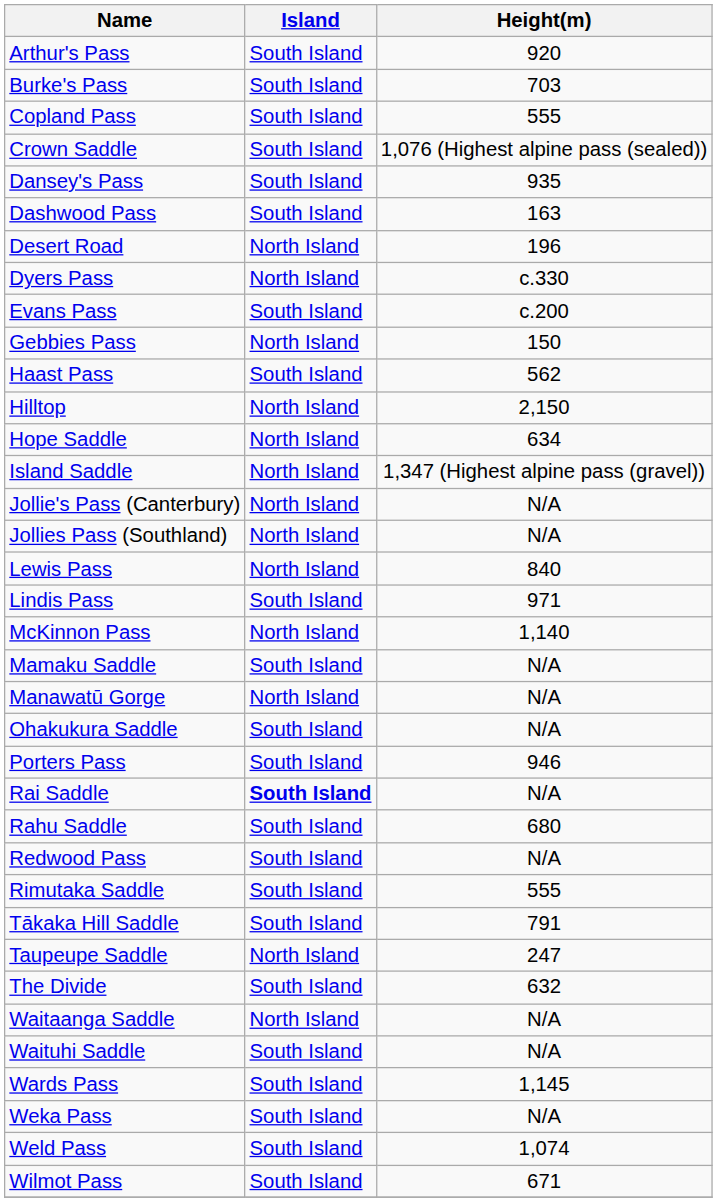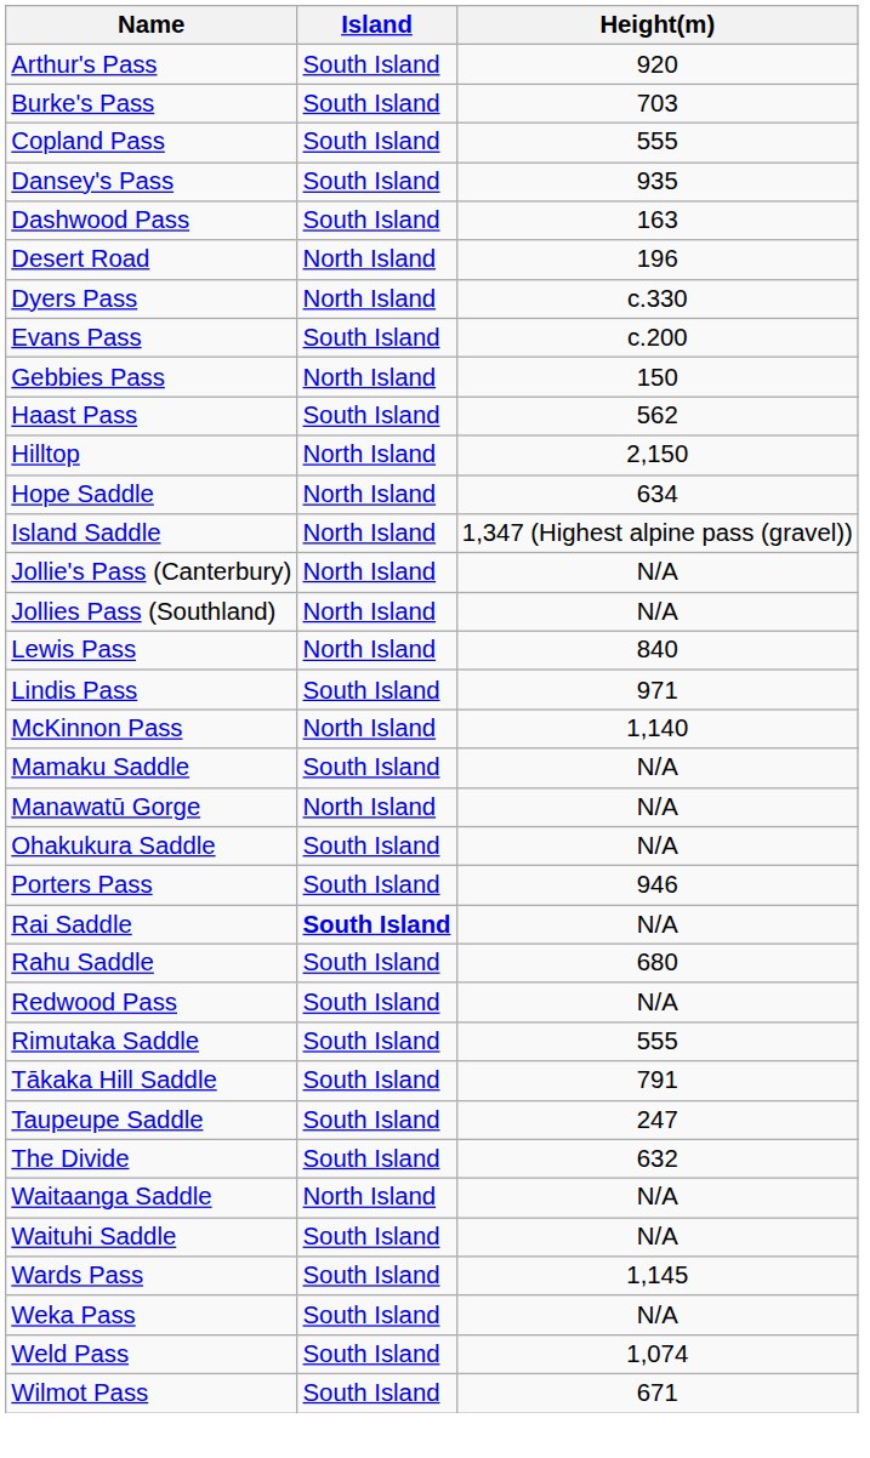- row: Crown Saddle | South Island | 1,076 (Highest alpine pass (sealed))
Taupeupe Saddle | Island: North Island -> South Island
